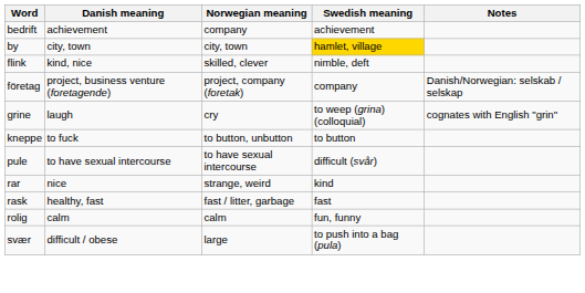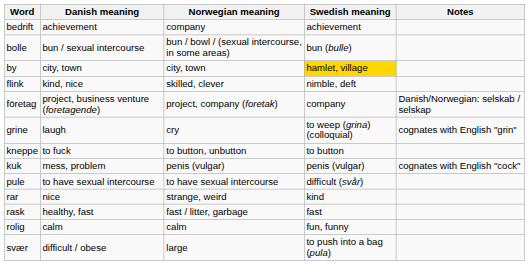+ row: bolle | bun / sexual intercourse | bun / bowl / (sexual intercourse, in some areas) | bun (bulle)
+ row: kuk | mess, problem | penis (vulgar) | penis (vulgar) | cognates with English "cock"
